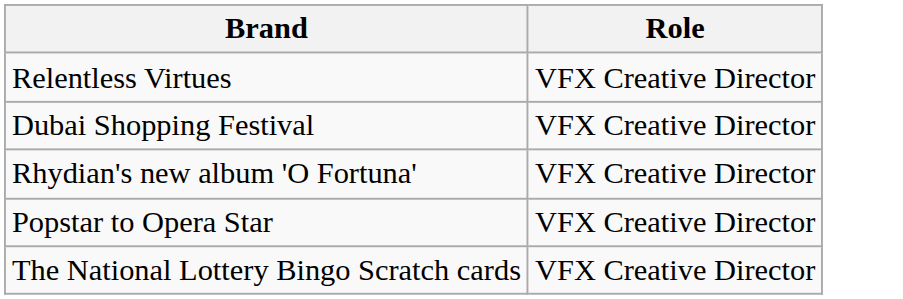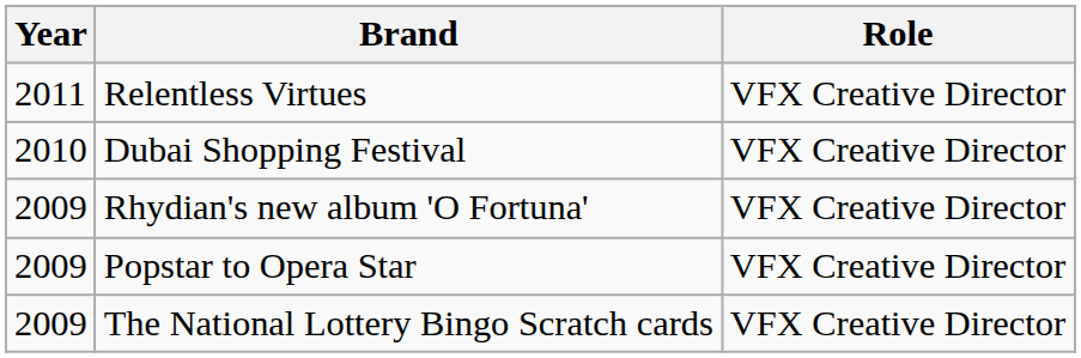+ column: Year | 2011 | 2010 | 2009 | 2009 | 2009
